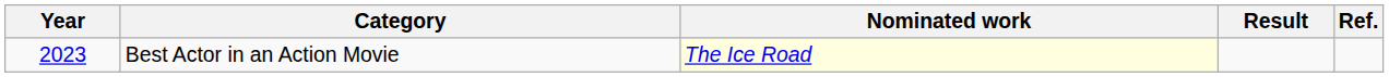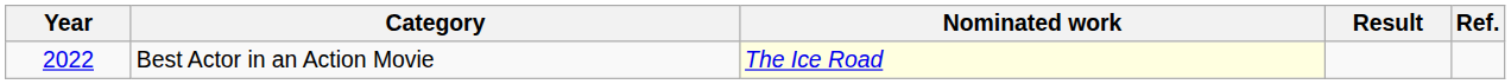Best Actor in an Action Movie | Year: 2023 -> 2022
